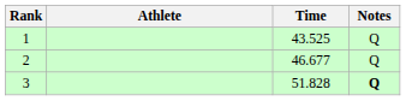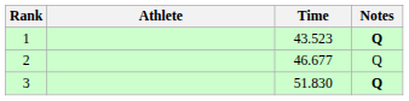1 | Time: 43.525 -> 43.523
1 | Notes: normal -> bold
3 | Time: 51.828 -> 51.830
